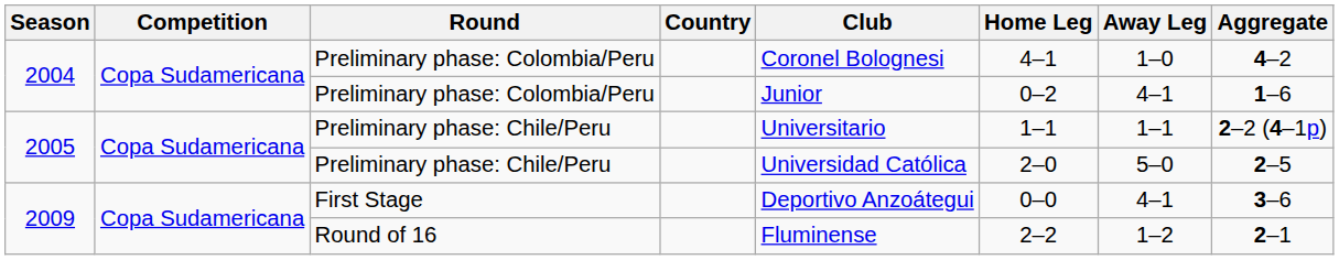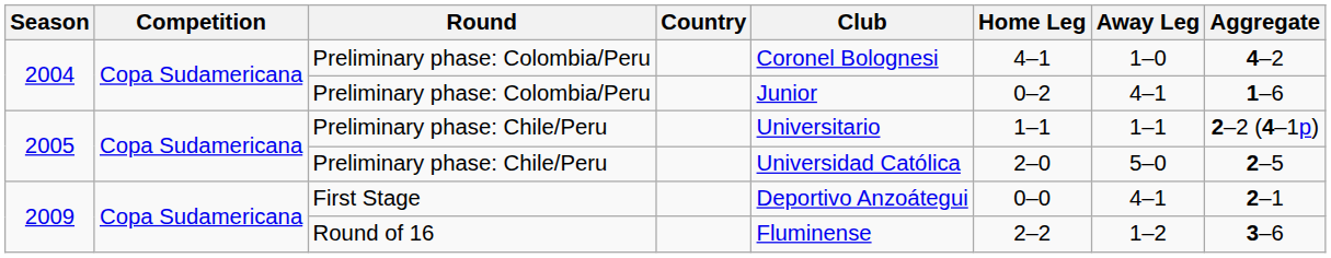First Stage | Aggregate: 3–6 -> 2–1
Round of 16 | Aggregate: 2–1 -> 3–6
